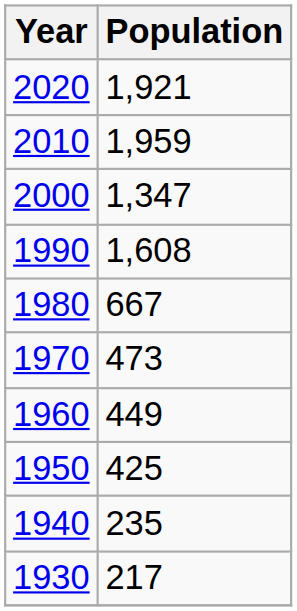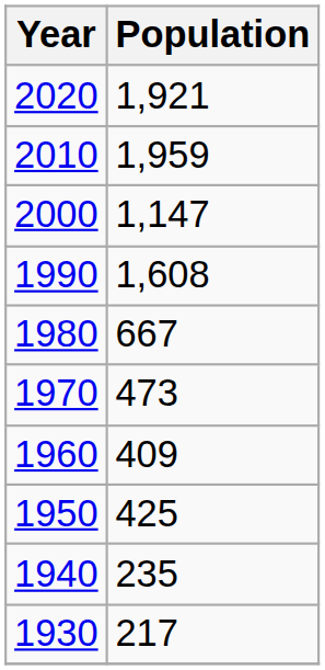2000 | Population: 1,347 -> 1,147
1960 | Population: 449 -> 409
